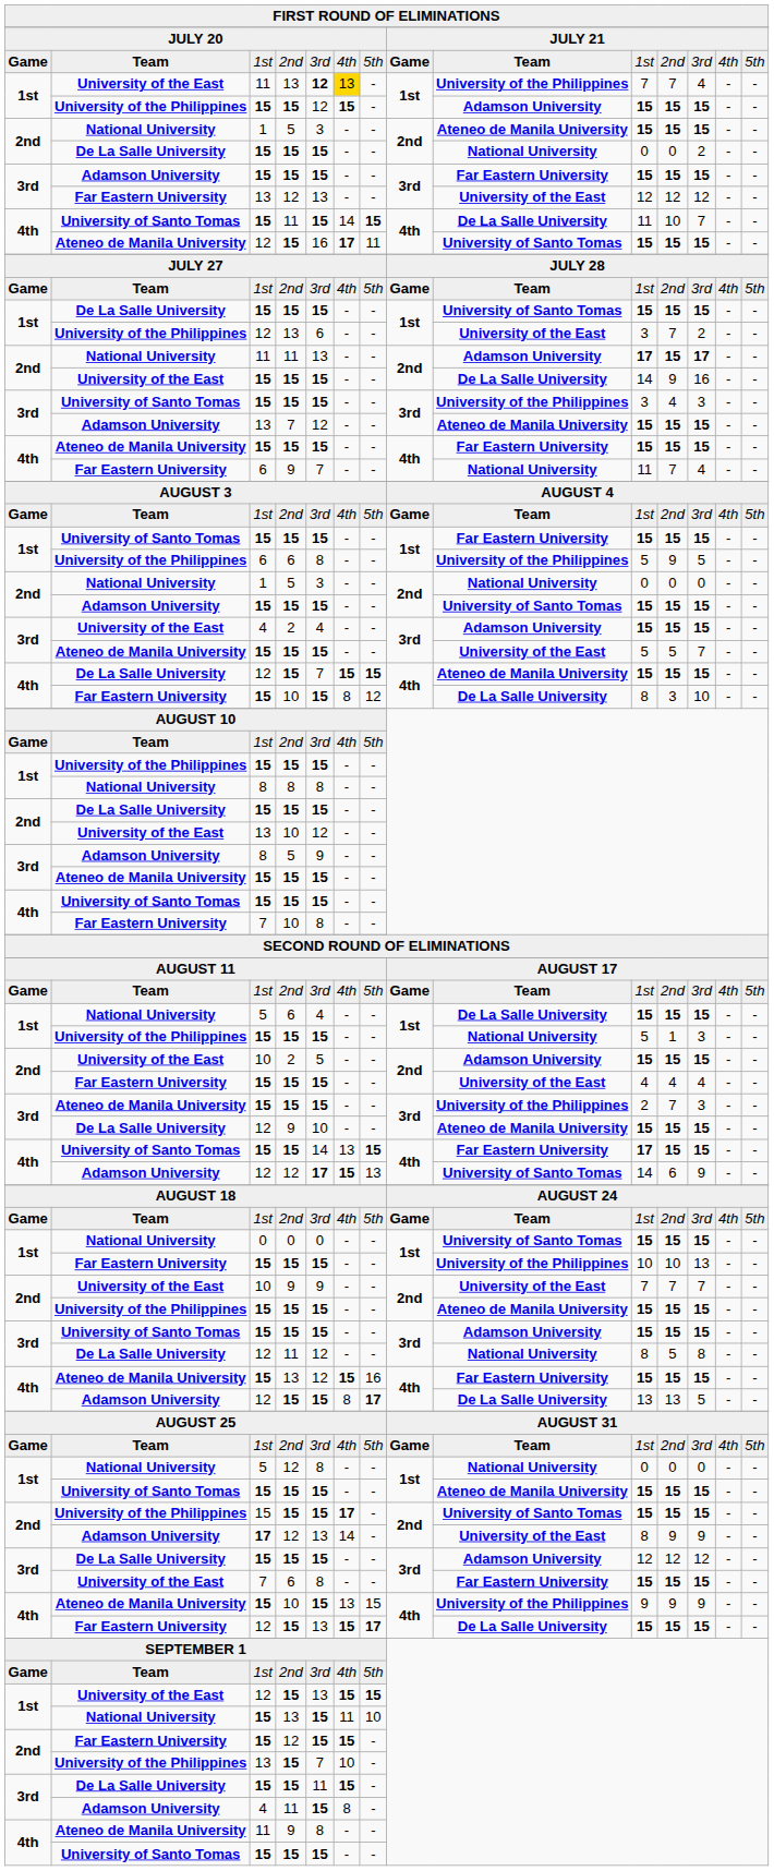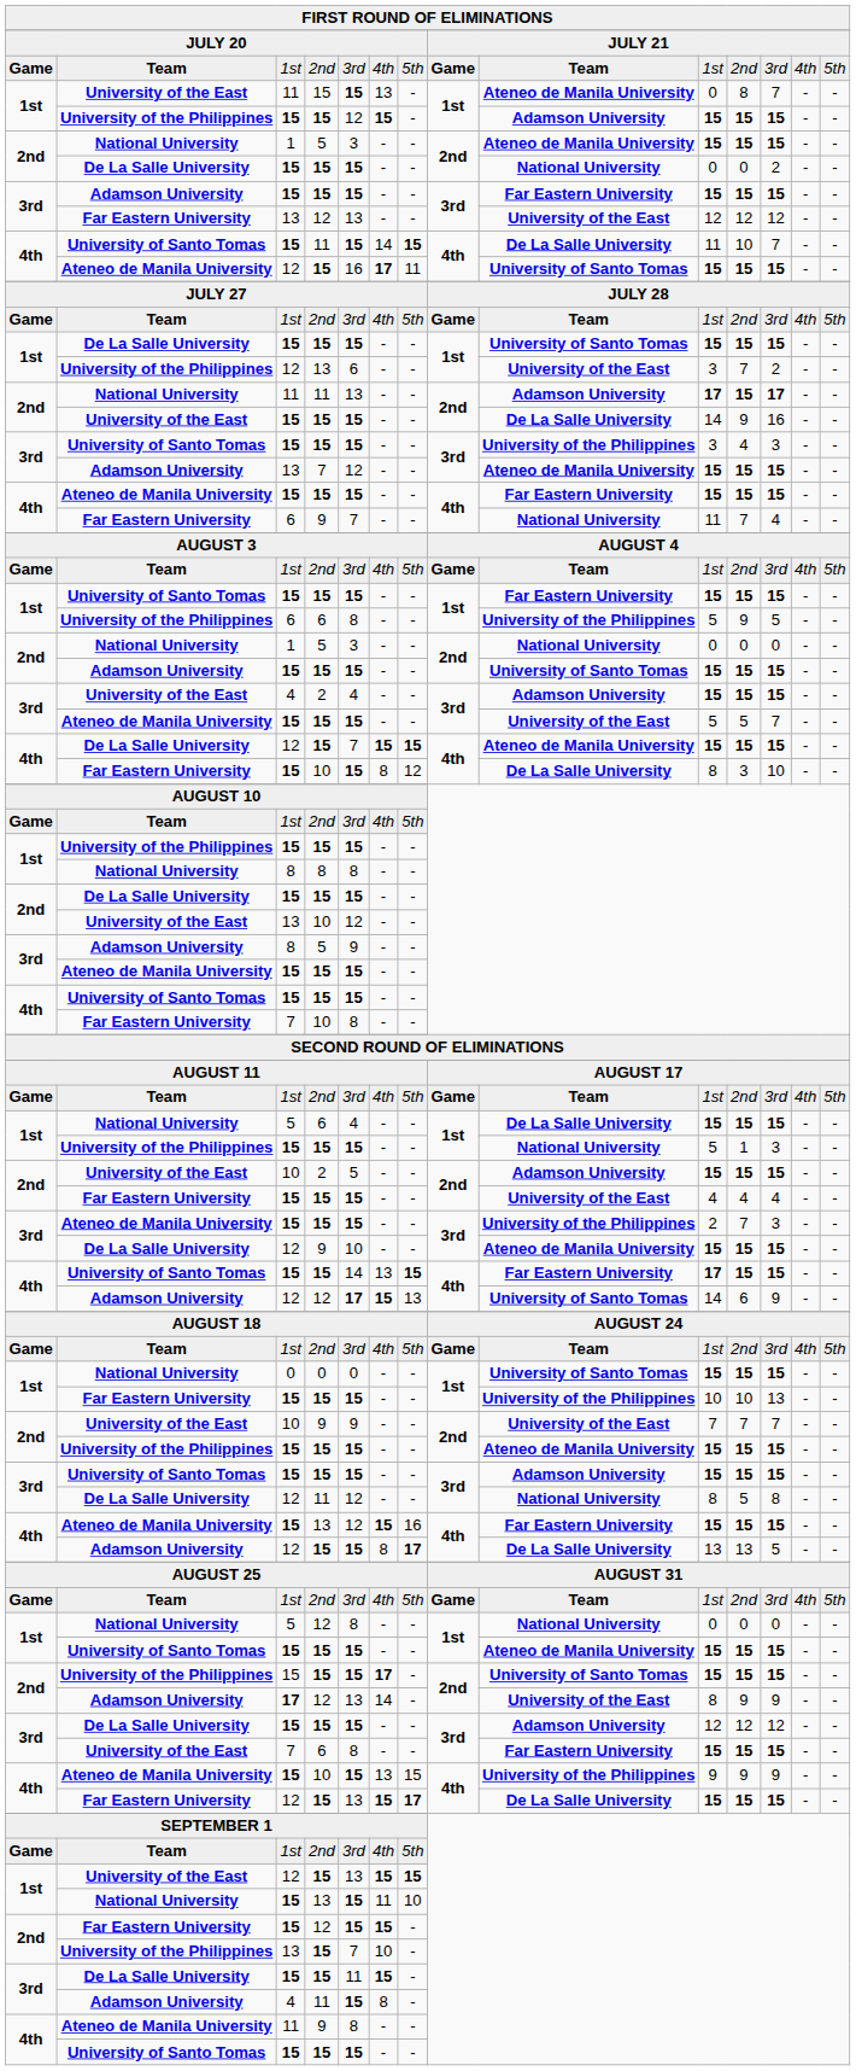University of the East / 11 | column 4: 13 -> 15
University of the East / 11 | column 5: 12 -> 15
University of the East / 11 | column 6: gold background -> no background
University of the East / 11 | column 9: University of the Philippines -> Ateneo de Manila University
University of the East / 11 | column 10: 7 -> 0
University of the East / 11 | column 11: 7 -> 8
University of the East / 11 | column 12: 4 -> 7
